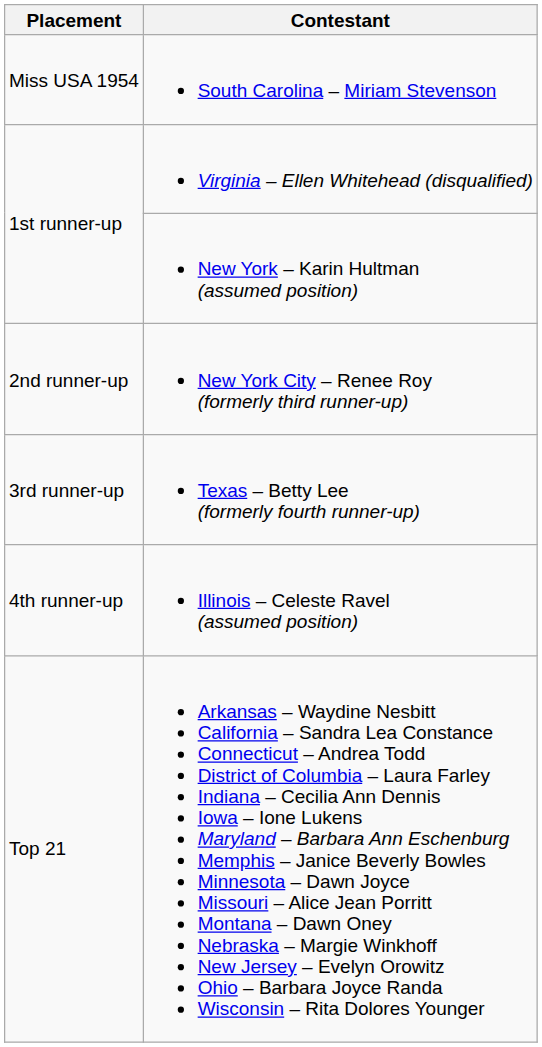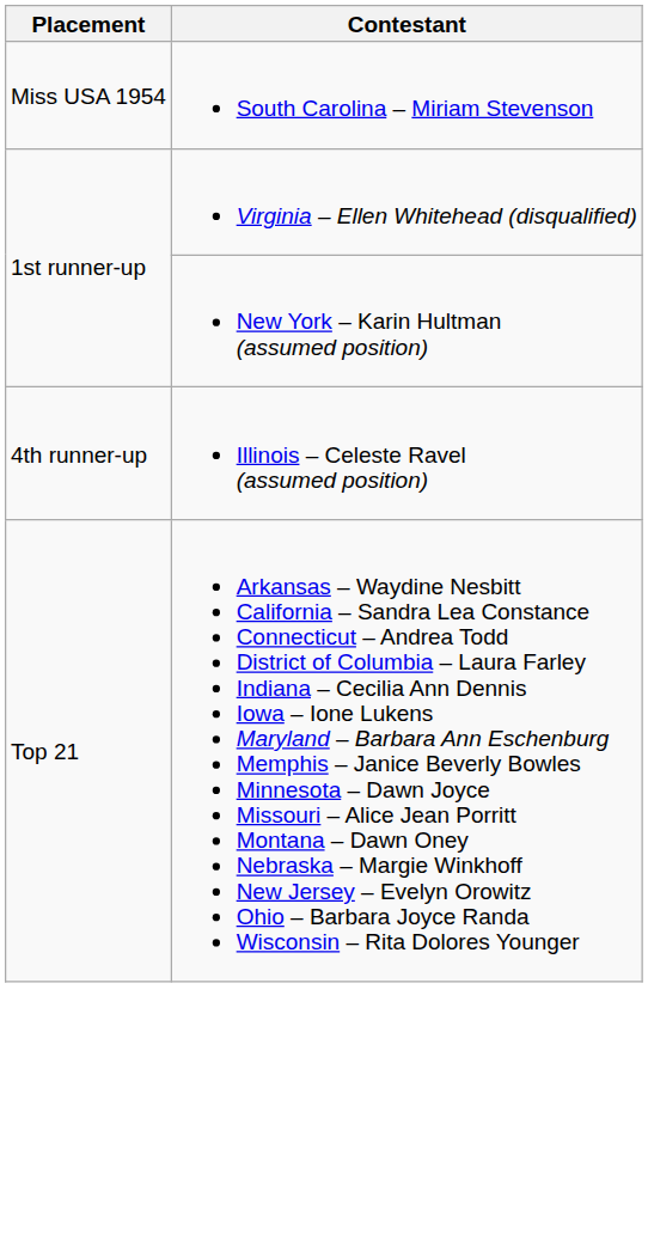- row: 2nd runner-up | New York City – Renee Roy (formerly third runner-up)
- row: 3rd runner-up | Texas – Betty Lee (formerly fourth runner-up)
